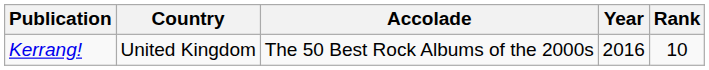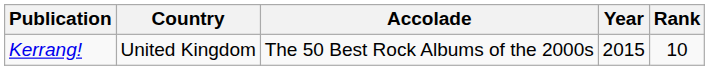Kerrang! | Year: 2016 -> 2015
